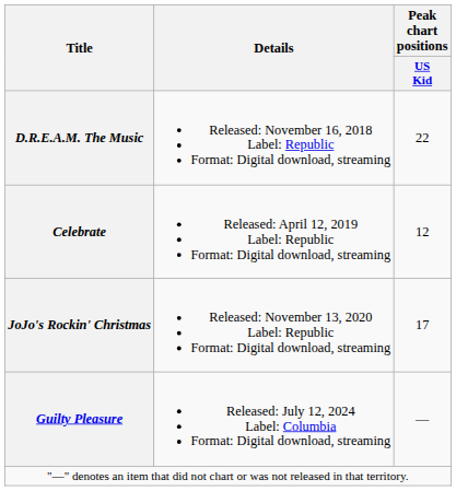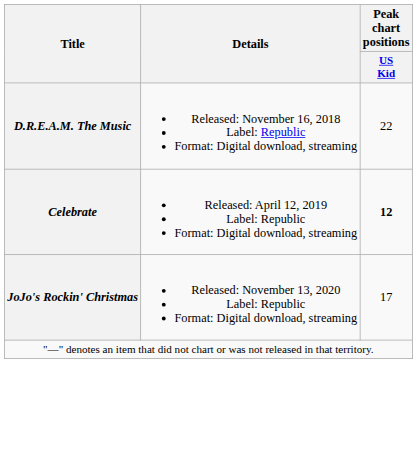Celebrate | Peak chart positions / US Kid: normal -> bold
- row: Guilty Pleasure | Released: July 12, 2024 Label: Columbia Format: Digital download, streaming | —
